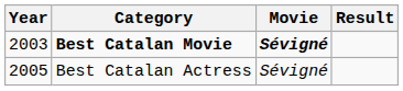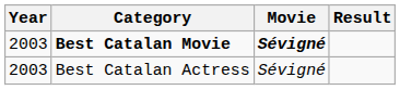Best Catalan Actress | Year: 2005 -> 2003
